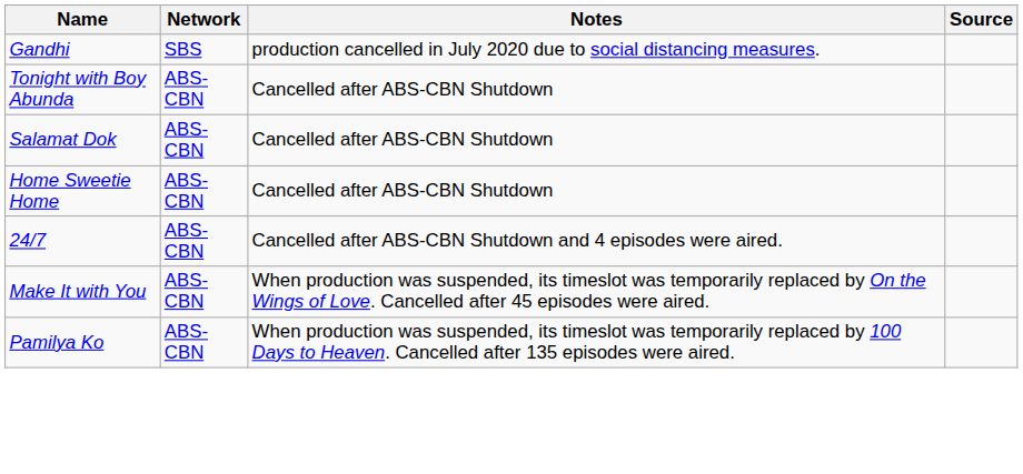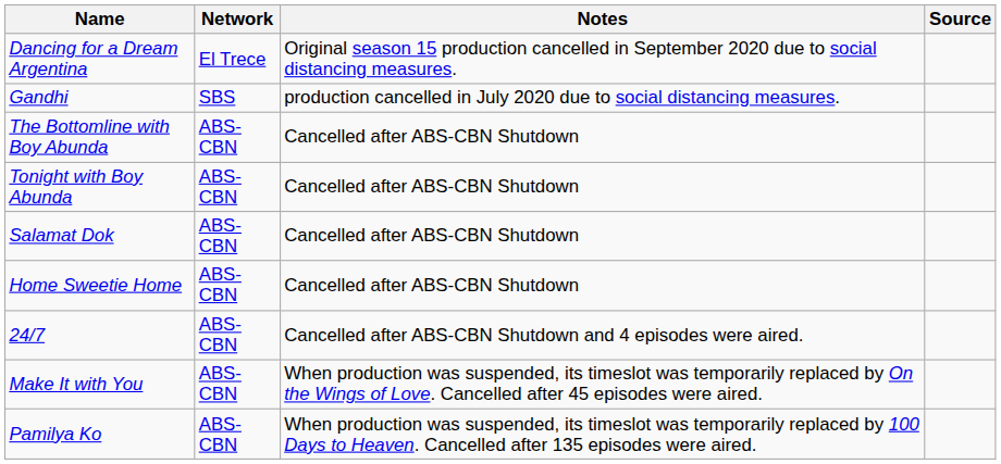+ row: Dancing for a Dream Argentina | El Trece | Original season 15 production cancelled in September 2020 due to social distancing measures.
+ row: The Bottomline with Boy Abunda | ABS-CBN | Cancelled after ABS-CBN Shutdown
